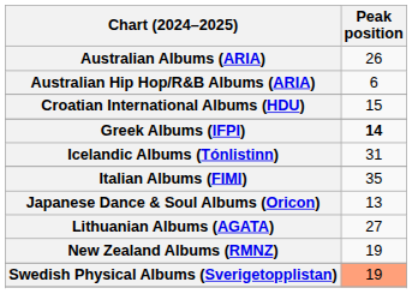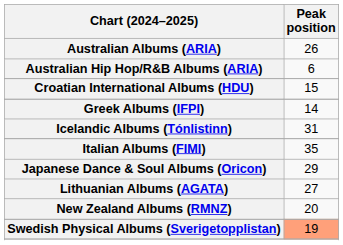Greek Albums (IFPI) | Peak position: bold -> normal
Japanese Dance & Soul Albums (Oricon) | Peak position: 13 -> 29
New Zealand Albums (RMNZ) | Peak position: 19 -> 20
